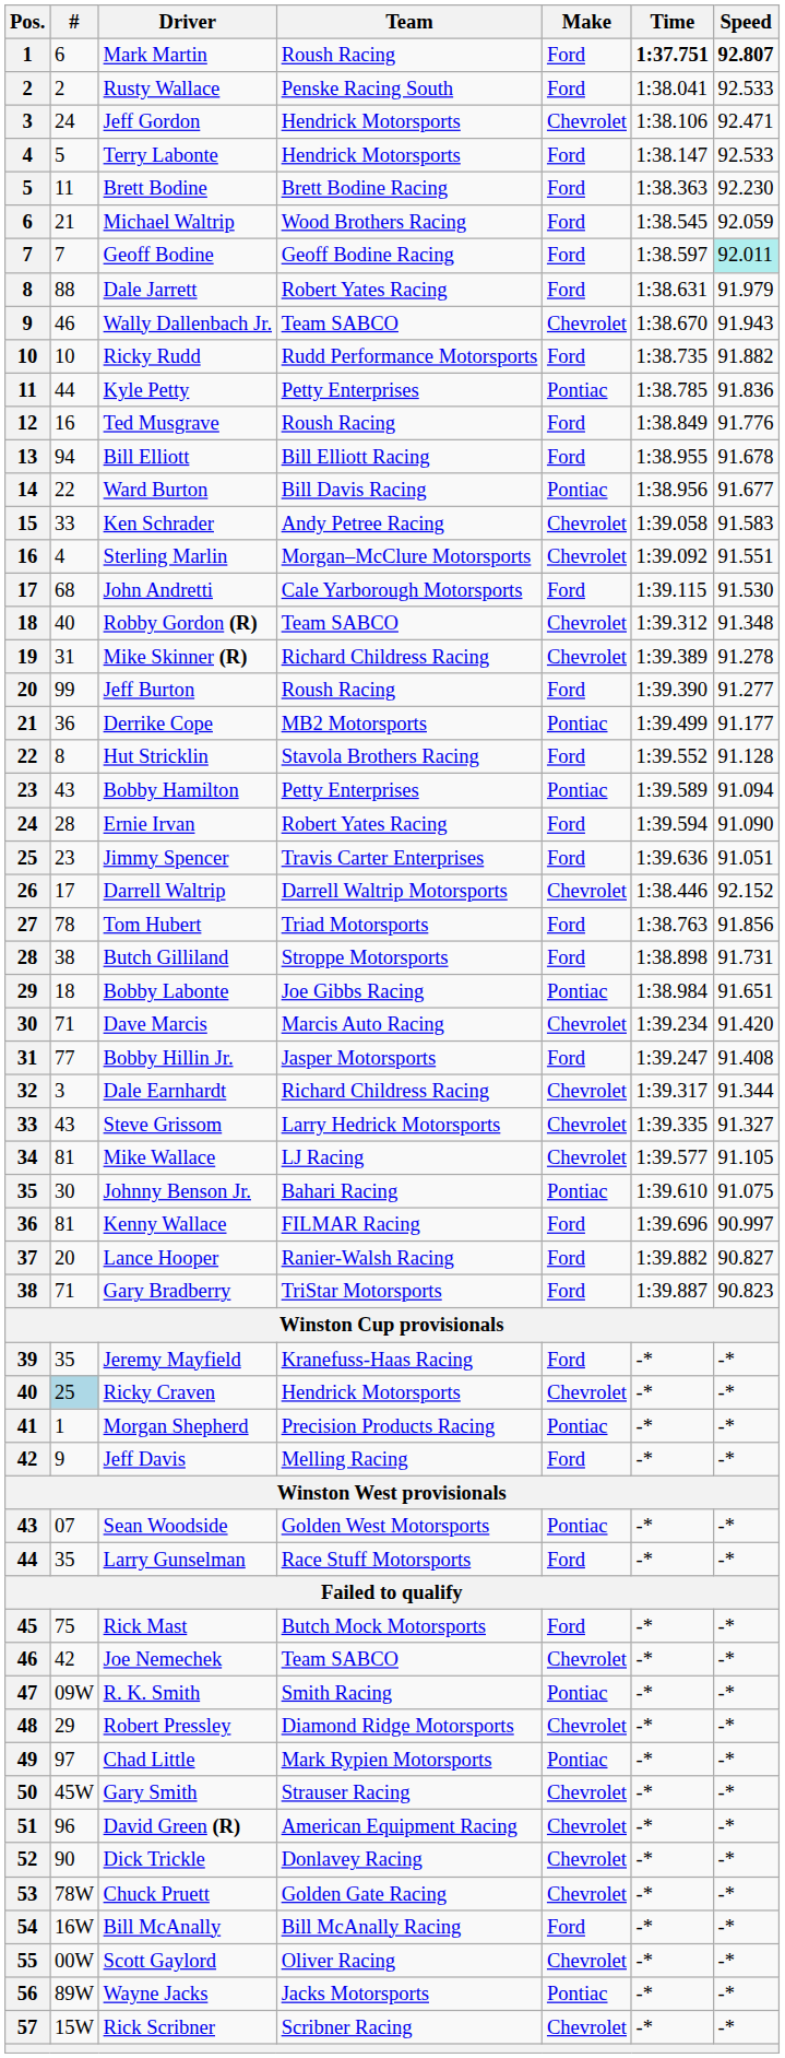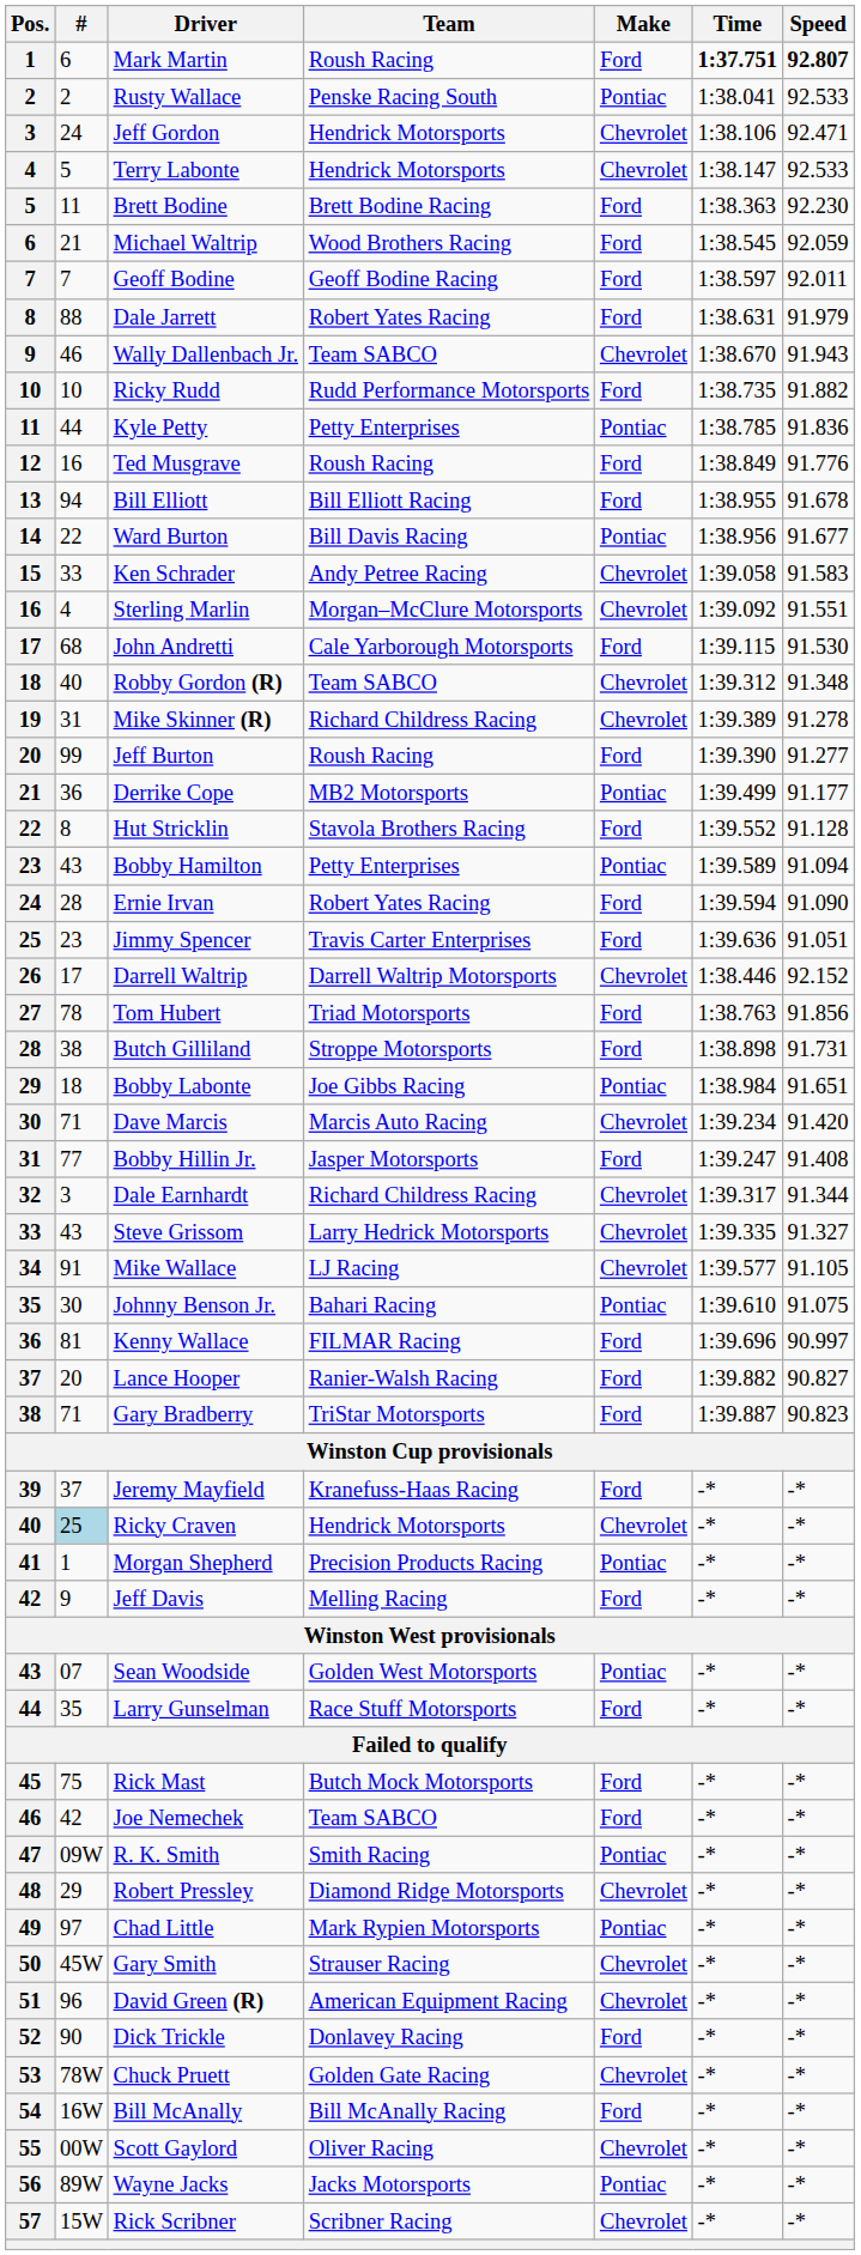Rusty Wallace | Make: Ford -> Pontiac
Terry Labonte | Make: Ford -> Chevrolet
Geoff Bodine | Speed: paleturquoise background -> no background
Mike Wallace | #: 81 -> 91
Jeremy Mayfield | #: 35 -> 37
Joe Nemechek | Make: Chevrolet -> Ford
Dick Trickle | Make: Chevrolet -> Ford
